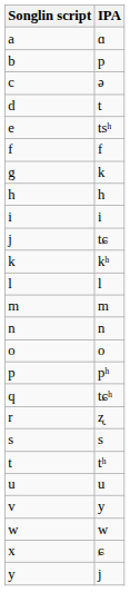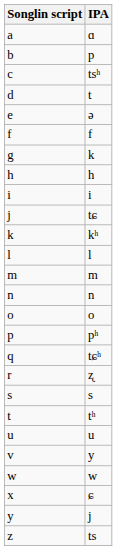c | IPA: ə -> tsʰ
e | IPA: tsʰ -> ə
+ row: z | ts
